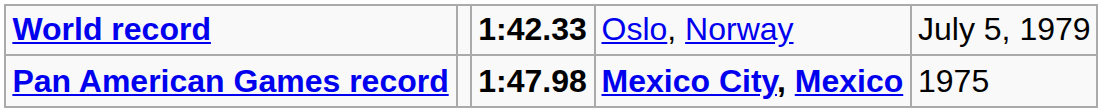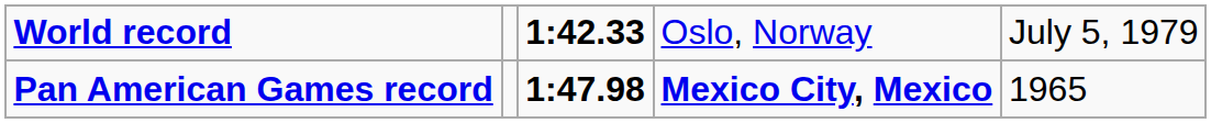Pan American Games record | column 5: 1975 -> 1965
